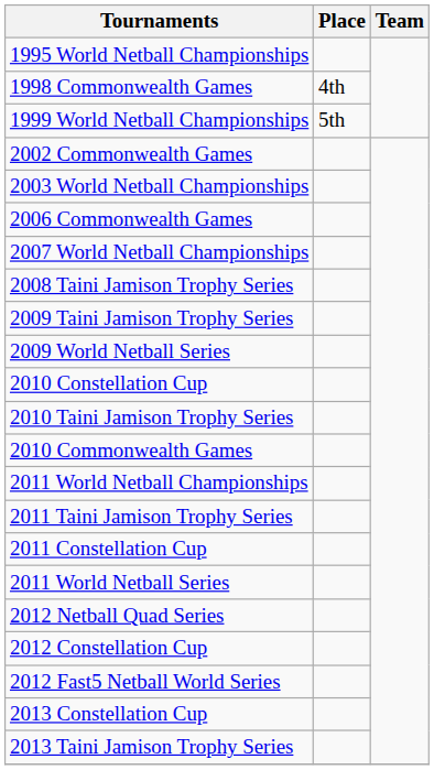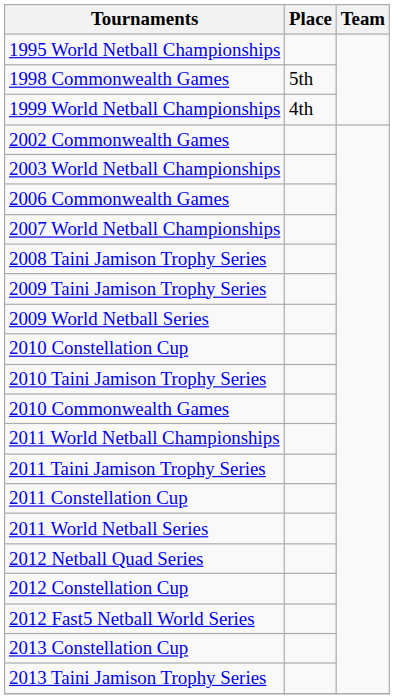1998 Commonwealth Games | Place: 4th -> 5th
1999 World Netball Championships | Place: 5th -> 4th
